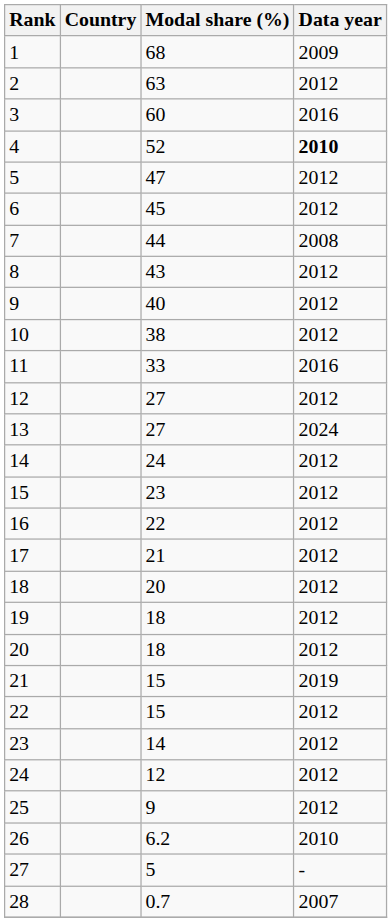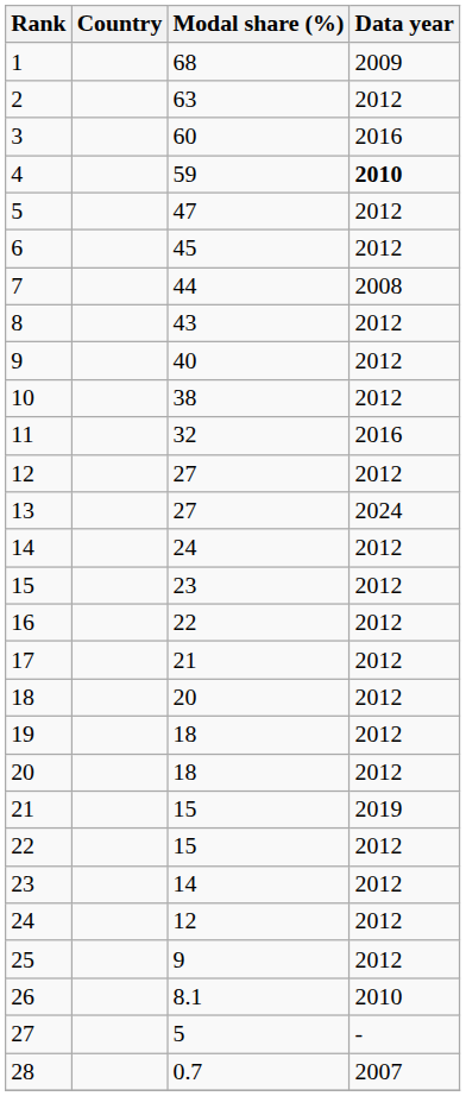4 | Modal share (%): 52 -> 59
11 | Modal share (%): 33 -> 32
26 | Modal share (%): 6.2 -> 8.1
